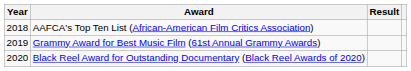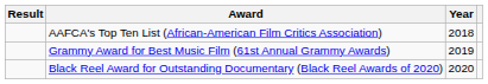columns swapped: Year <-> Result
